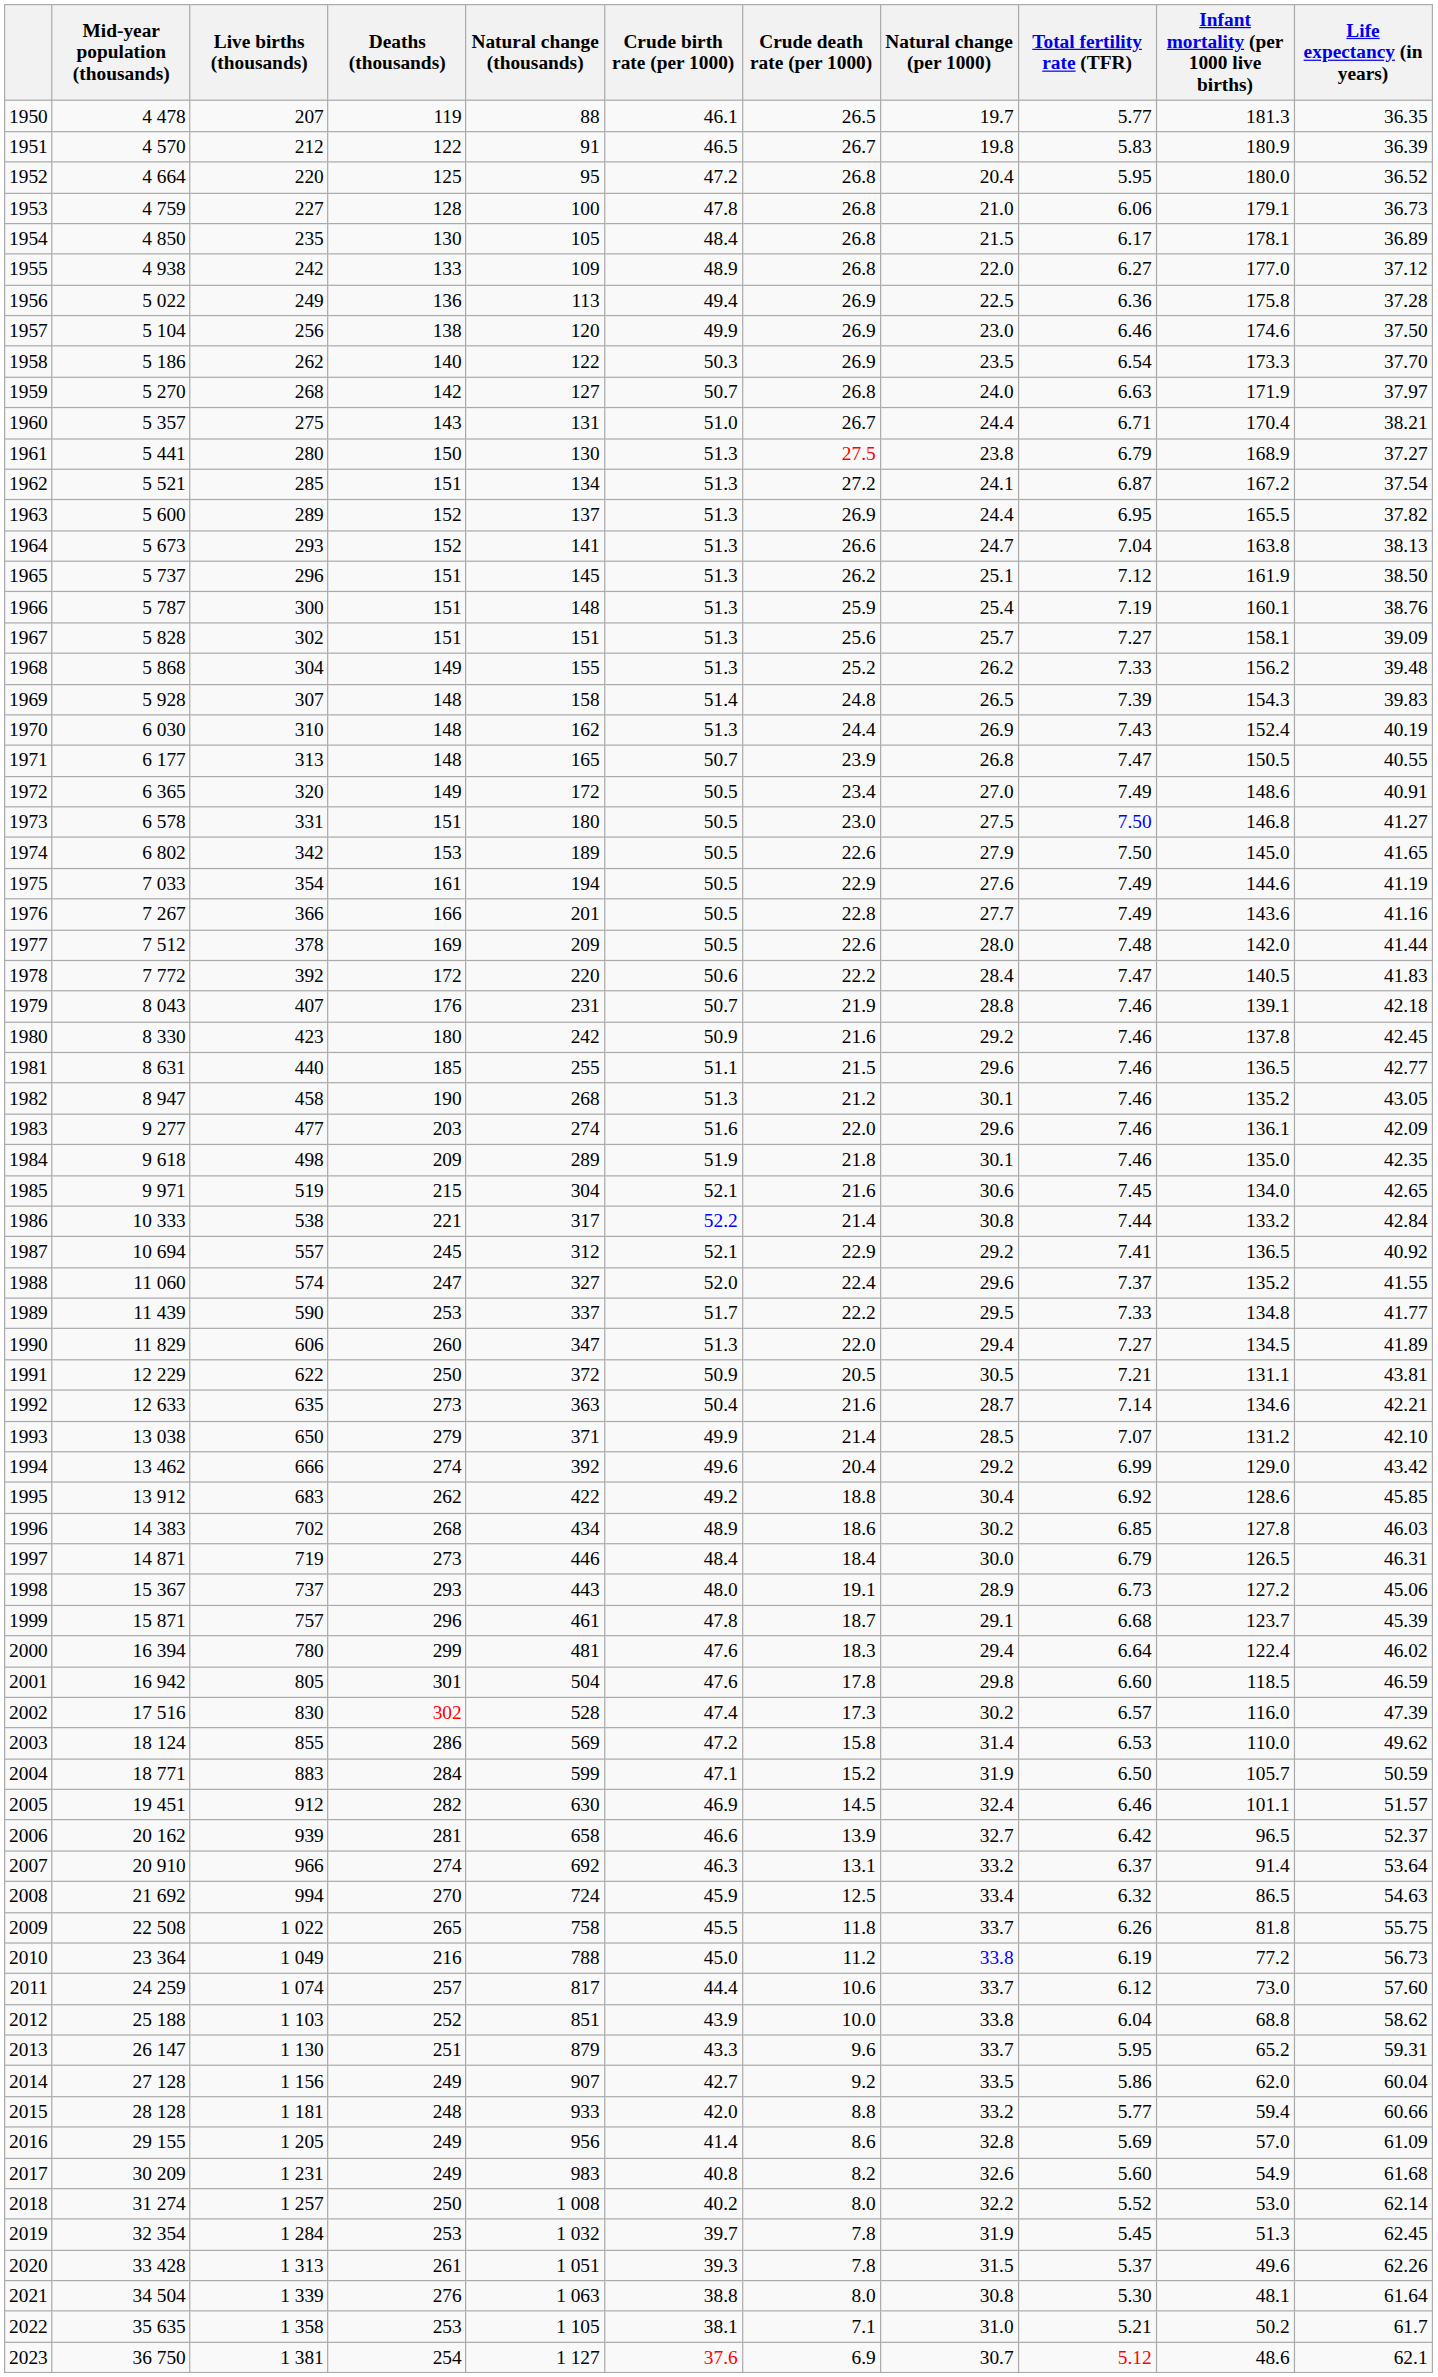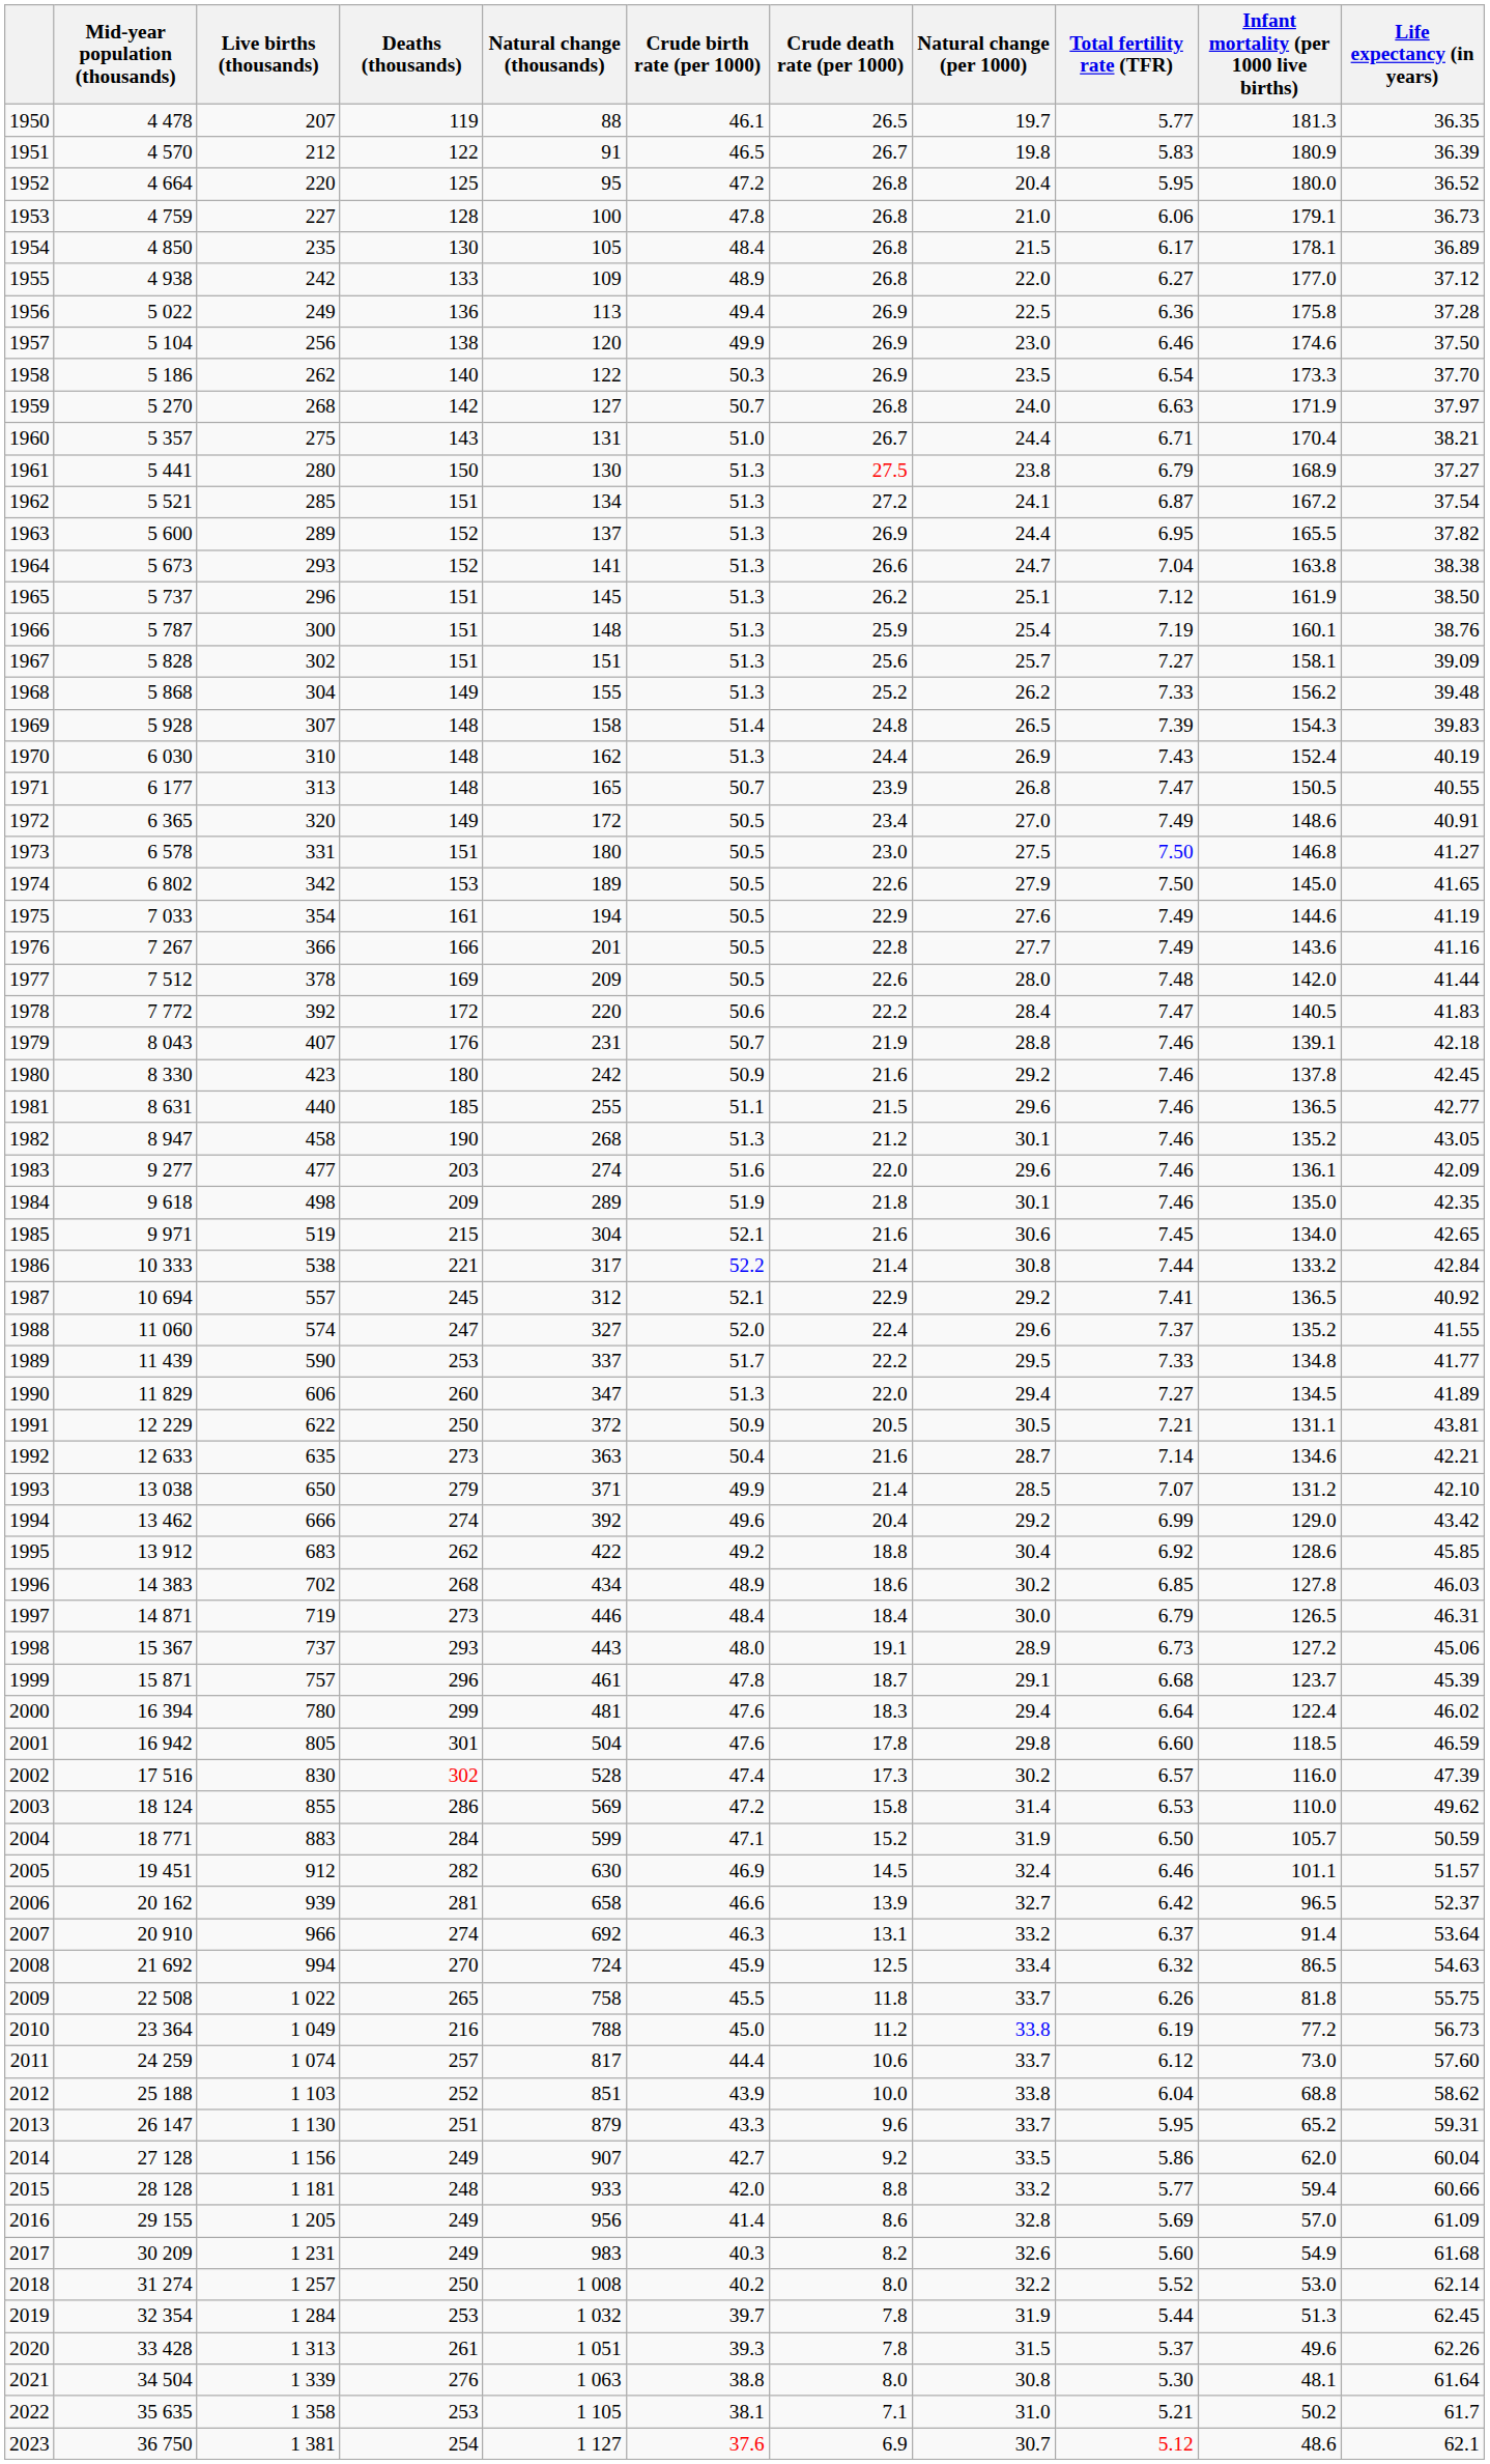1964 | Life expectancy (in years): 38.13 -> 38.38
2017 | Crude birth rate (per 1000): 40.8 -> 40.3
2019 | Total fertility rate (TFR): 5.45 -> 5.44
